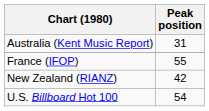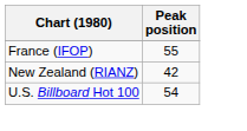- row: Australia (Kent Music Report) | 31
